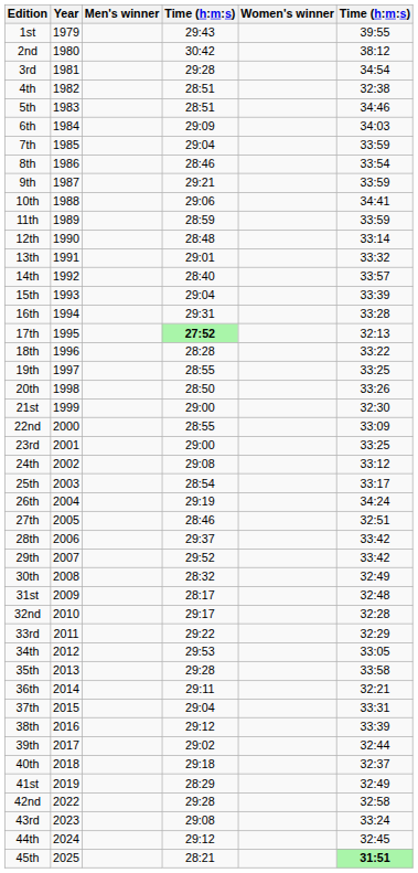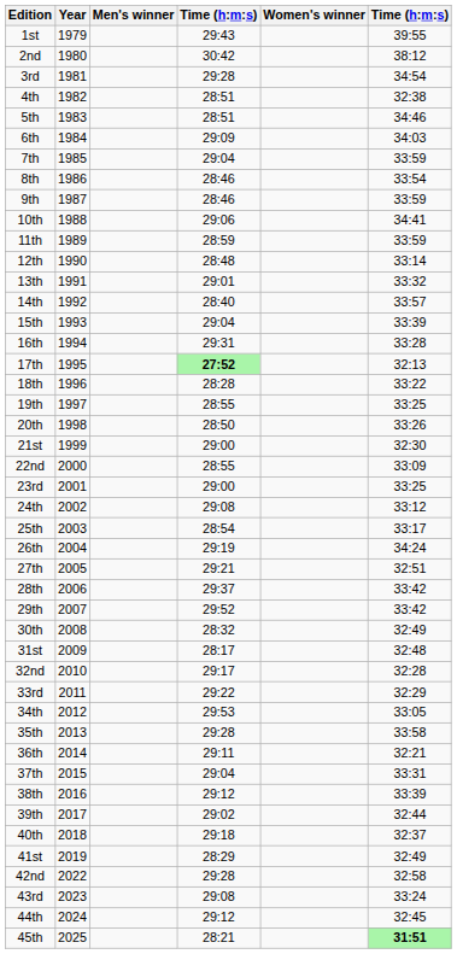9th | column 4: 29:21 -> 28:46
27th | column 4: 28:46 -> 29:21
